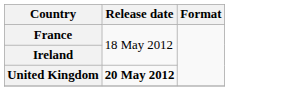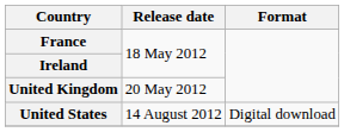United Kingdom | Release date: bold -> normal
+ row: United States | 14 August 2012 | Digital download
